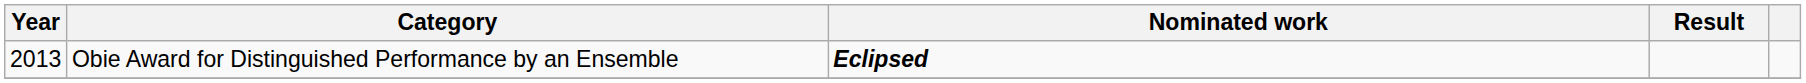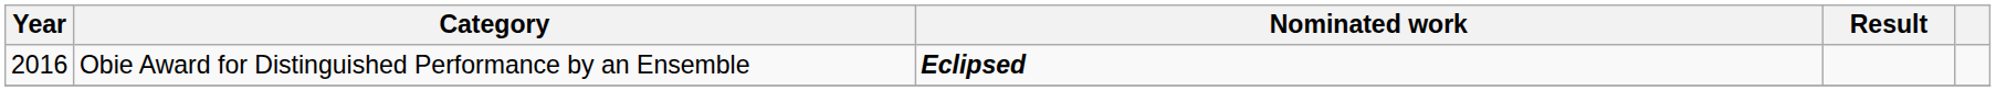Obie Award for Distinguished Performance by an Ensemble | Year: 2013 -> 2016
